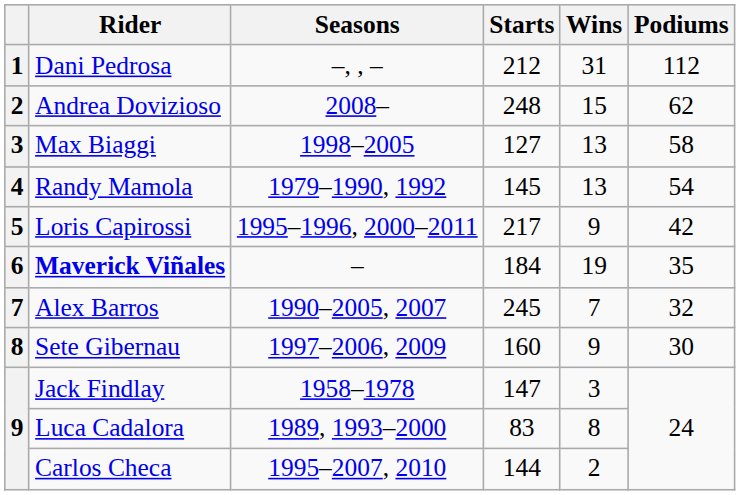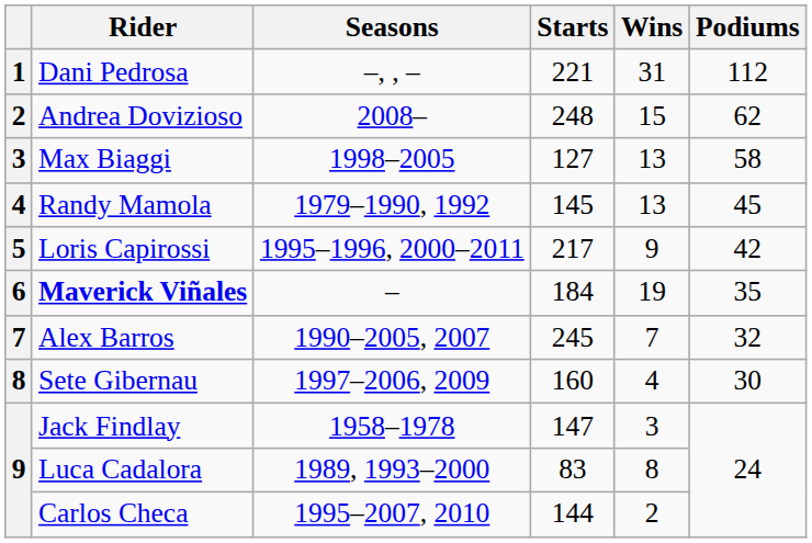Dani Pedrosa | Starts: 212 -> 221
Randy Mamola | Podiums: 54 -> 45
Sete Gibernau | Wins: 9 -> 4
